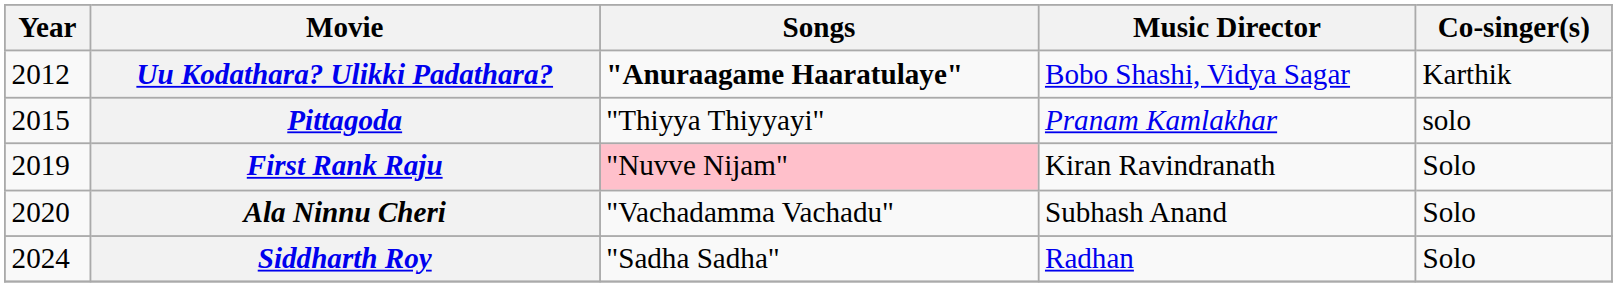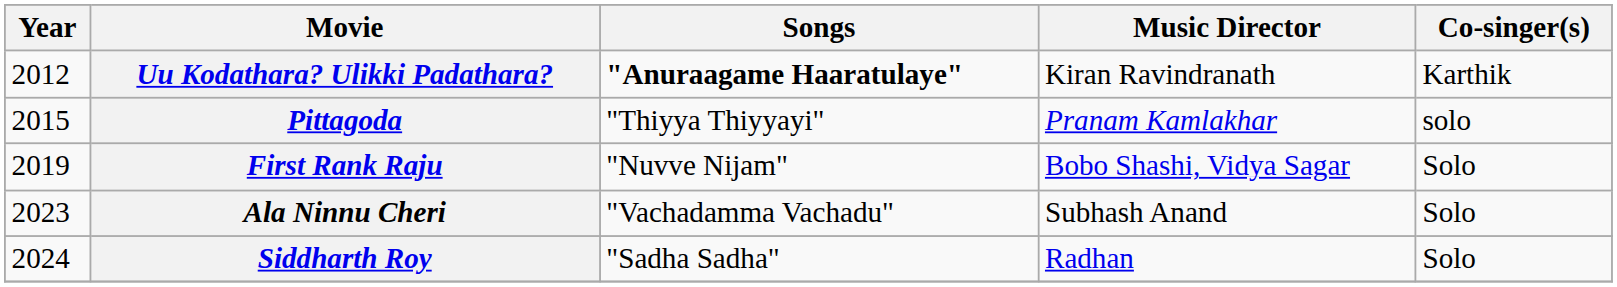Uu Kodathara? Ulikki Padathara? | Music Director: Bobo Shashi, Vidya Sagar -> Kiran Ravindranath
First Rank Raju | Songs: pink background -> no background
First Rank Raju | Music Director: Kiran Ravindranath -> Bobo Shashi, Vidya Sagar
Ala Ninnu Cheri | Year: 2020 -> 2023
